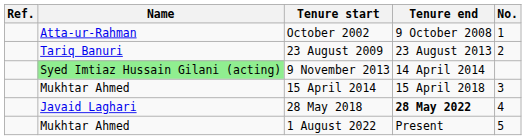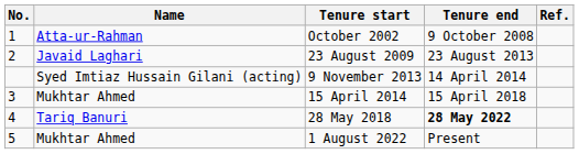columns swapped: No. <-> Ref.
23 August 2009 | Name: Tariq Banuri -> Javaid Laghari
9 November 2013 | Name: lightgreen background -> no background
28 May 2018 | Name: Javaid Laghari -> Tariq Banuri
